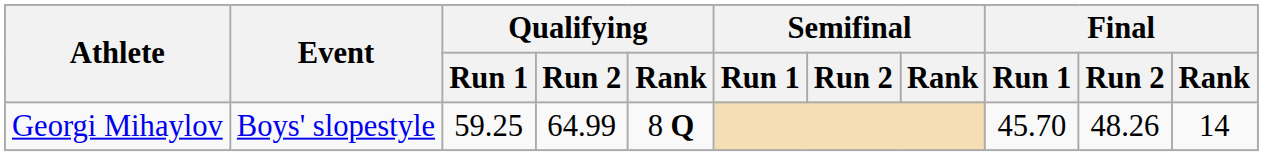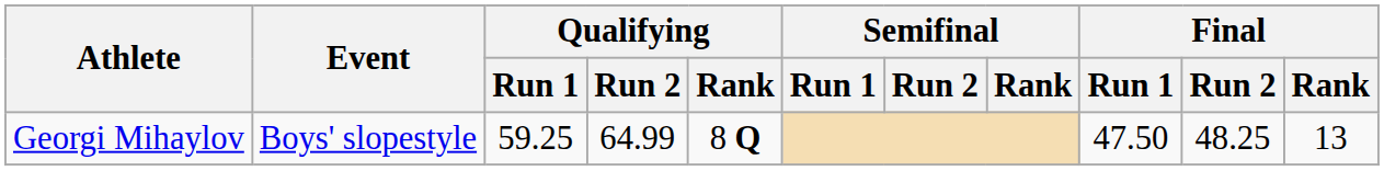Georgi Mihaylov | Final / Run 1: 45.70 -> 47.50
Georgi Mihaylov | Final / Run 2: 48.26 -> 48.25
Georgi Mihaylov | Final / Rank: 14 -> 13
